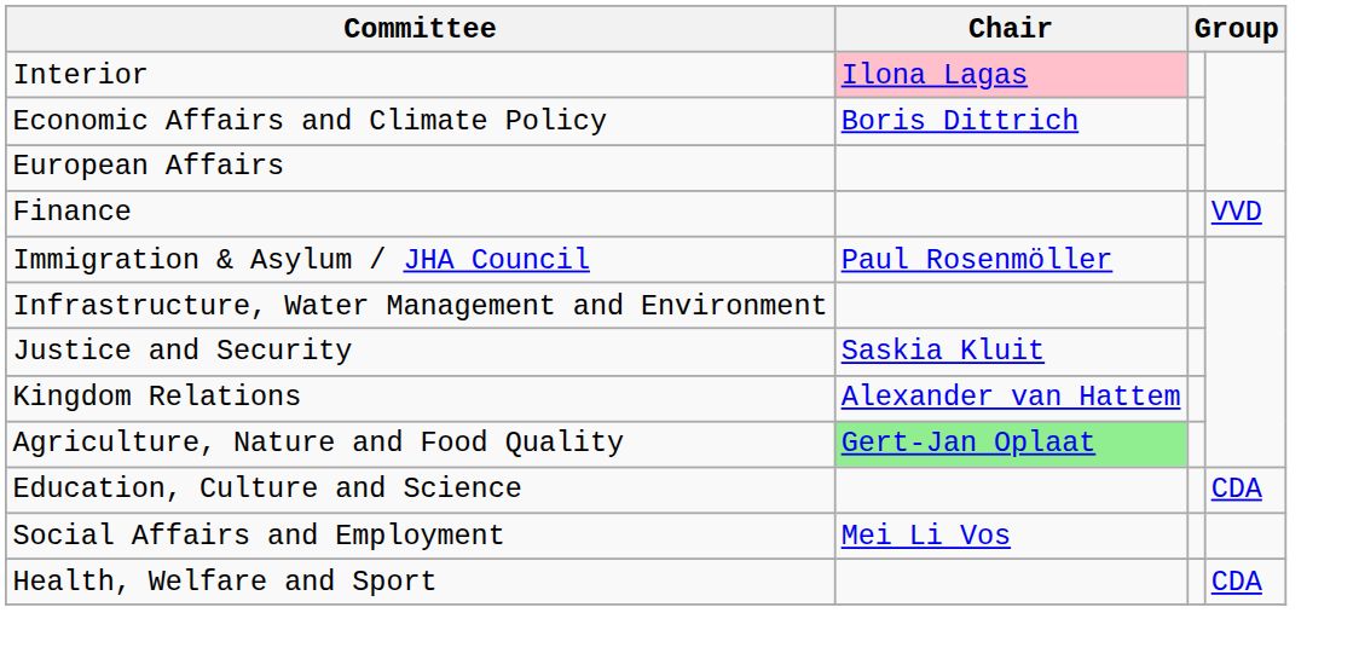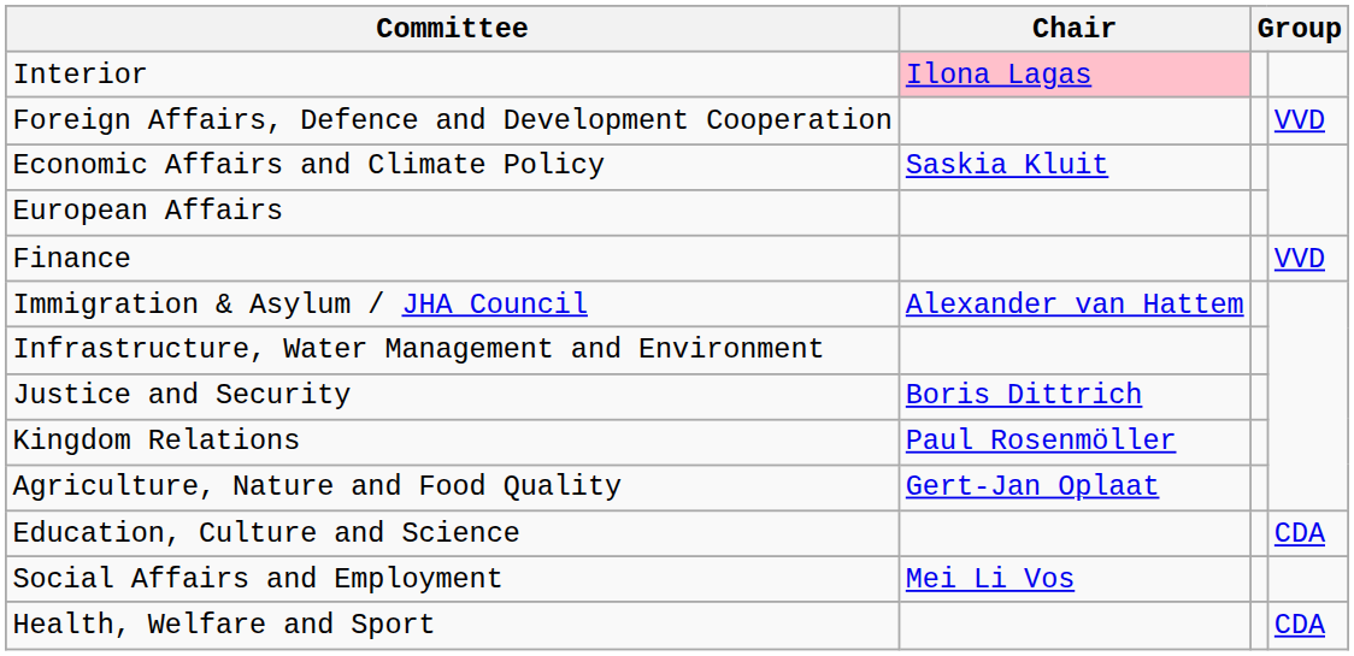+ row: Foreign Affairs, Defence and Development Cooperation | VVD
Economic Affairs and Climate Policy | Chair: Boris Dittrich -> Saskia Kluit
Immigration & Asylum / JHA Council | Chair: Paul Rosenmöller -> Alexander van Hattem
Justice and Security | Chair: Saskia Kluit -> Boris Dittrich
Kingdom Relations | Chair: Alexander van Hattem -> Paul Rosenmöller
Agriculture, Nature and Food Quality | Chair: lightgreen background -> no background
